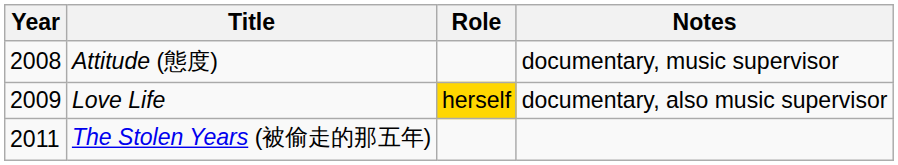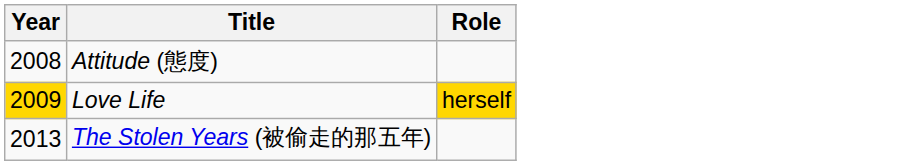- column: Notes | documentary, music supervisor | documentary, also music supervisor
Love Life | Year: no background -> gold background
The Stolen Years (被偷走的那五年) | Year: 2011 -> 2013
